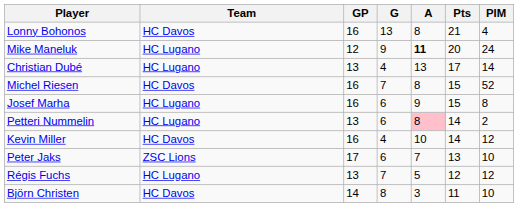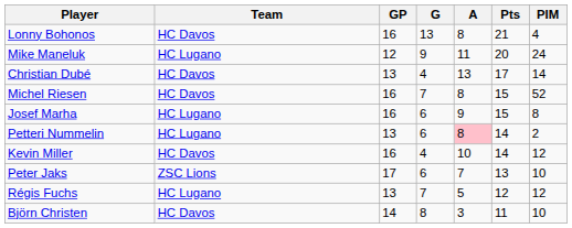Mike Maneluk | A: bold -> normal
Christian Dubé | Team: HC Lugano -> HC Davos
